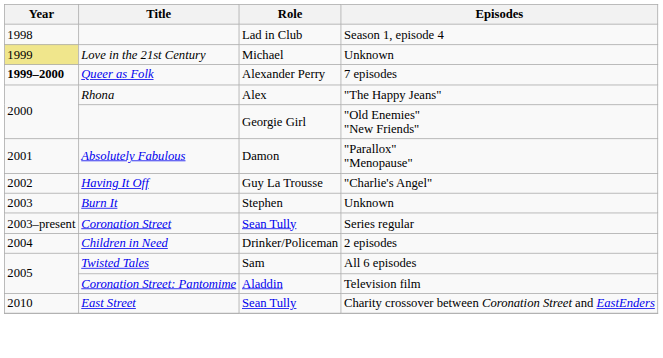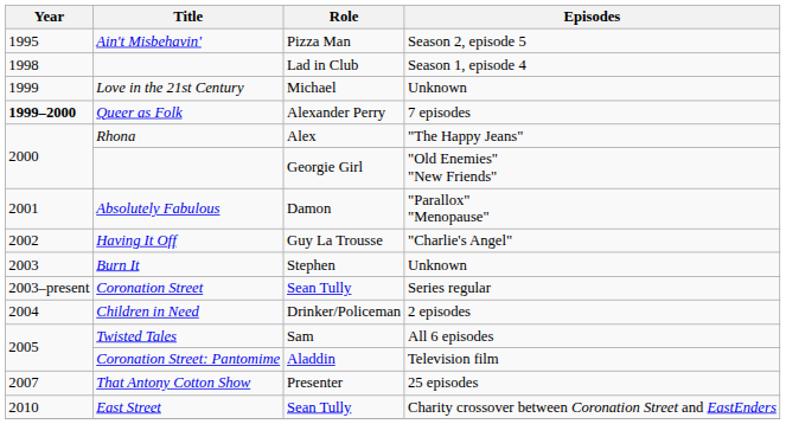+ row: 1995 | Ain't Misbehavin' | Pizza Man | Season 2, episode 5
Love in the 21st Century | Year: khaki background -> no background
+ row: 2007 | That Antony Cotton Show | Presenter | 25 episodes
